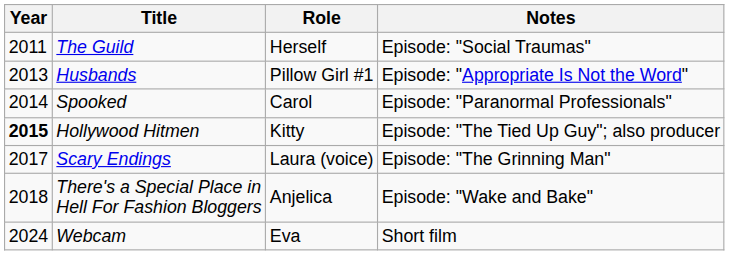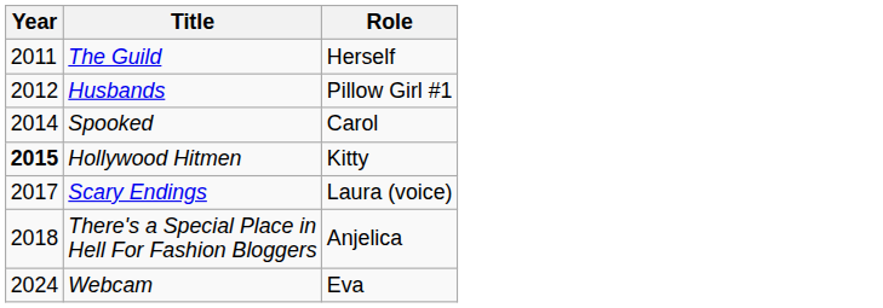- column: Notes | Episode: "Social Traumas" | Episode: "Appropriate Is Not the Word" | Episode: "Paranormal Professionals" | Episode: "The Tied Up Guy"; also producer | Episode: "The Grinning Man" | Episode: "Wake and Bake" | Short film
Husbands | Year: 2013 -> 2012
